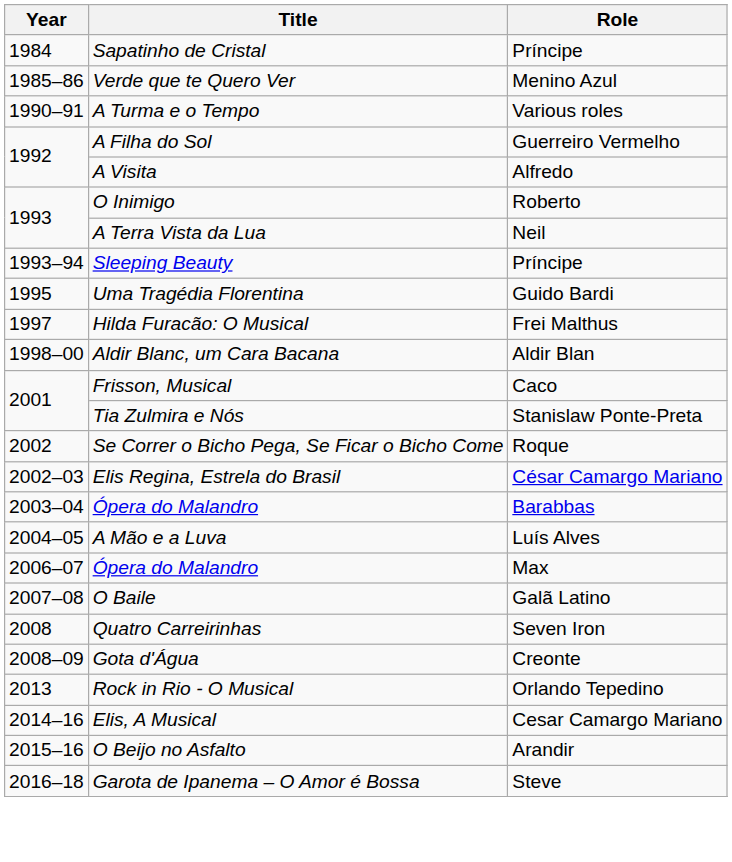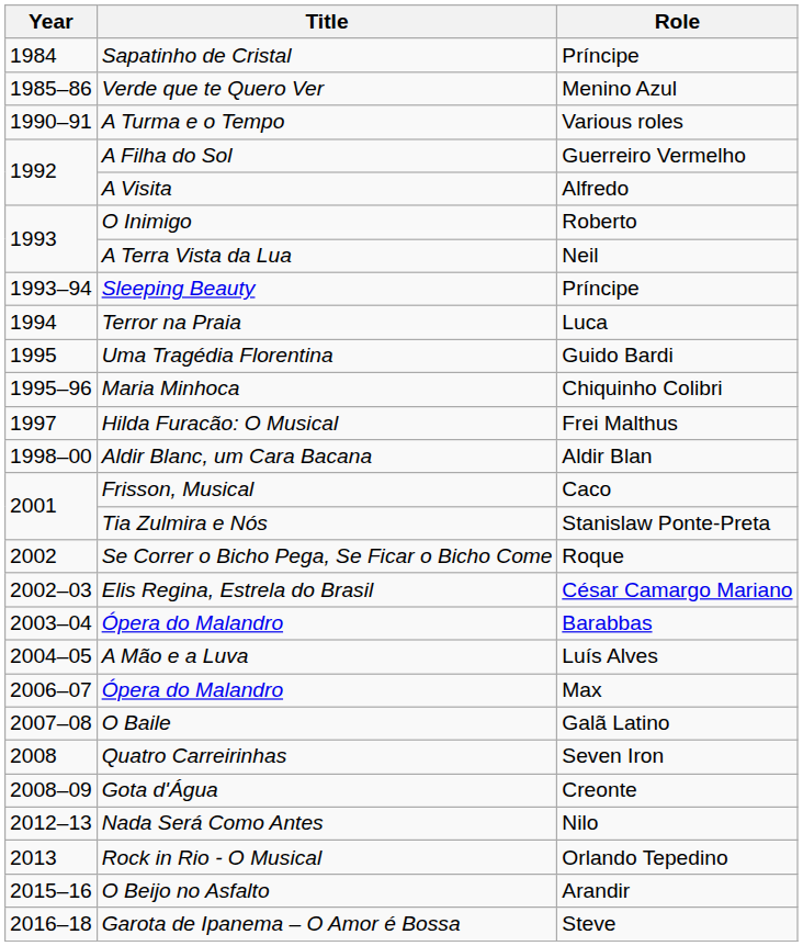+ row: 1994 | Terror na Praia | Luca
+ row: 1995–96 | Maria Minhoca | Chiquinho Colibri
+ row: 2012–13 | Nada Será Como Antes | Nilo
- row: 2014–16 | Elis, A Musical | Cesar Camargo Mariano
